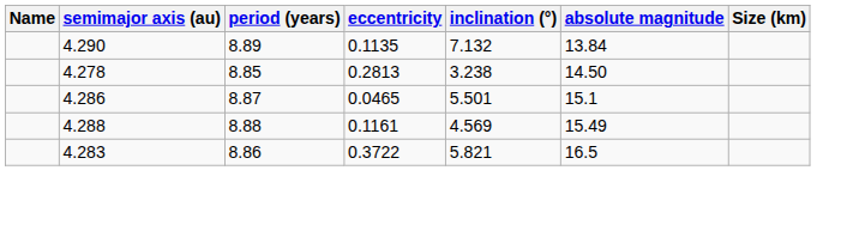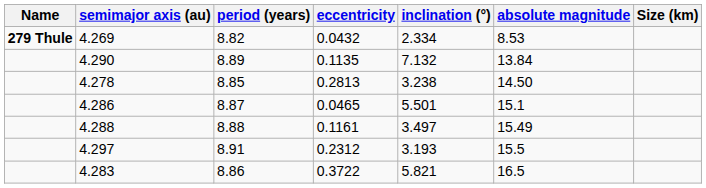+ row: 279 Thule | 4.269 | 8.82 | 0.0432 | 2.334 | 8.53
4.288 | inclination (°): 4.569 -> 3.497
+ row: 4.297 | 8.91 | 0.2312 | 3.193 | 15.5
